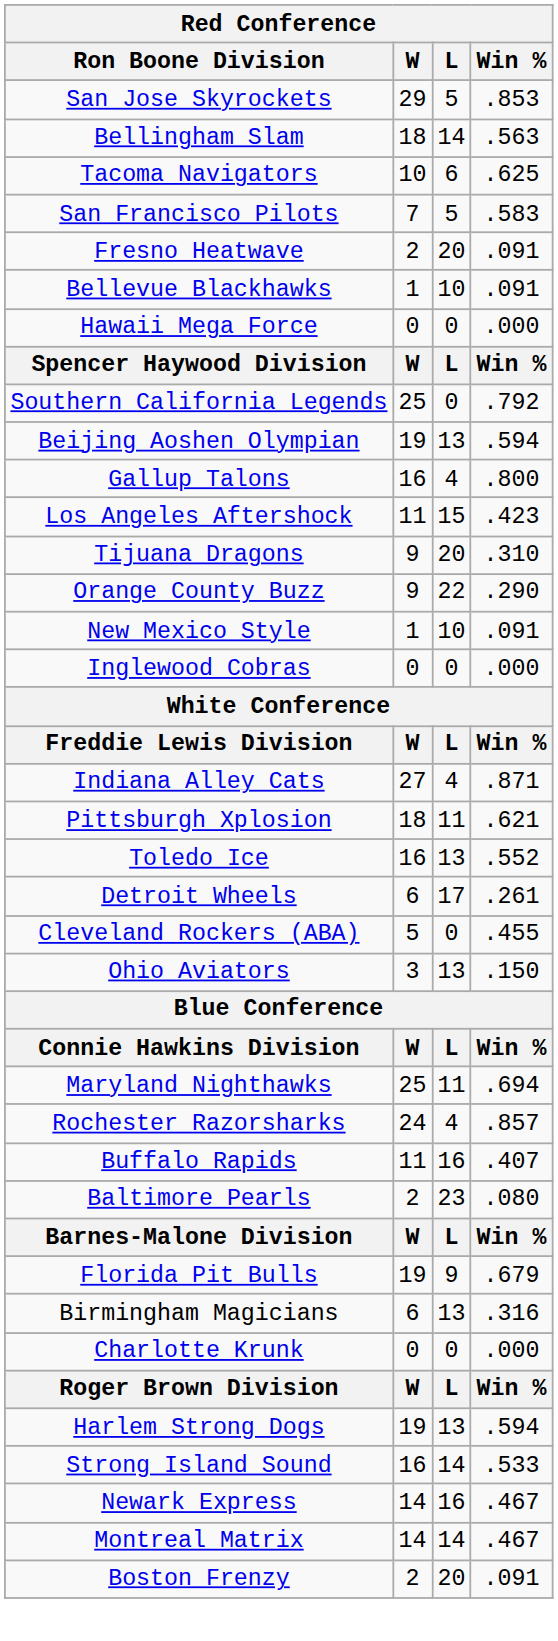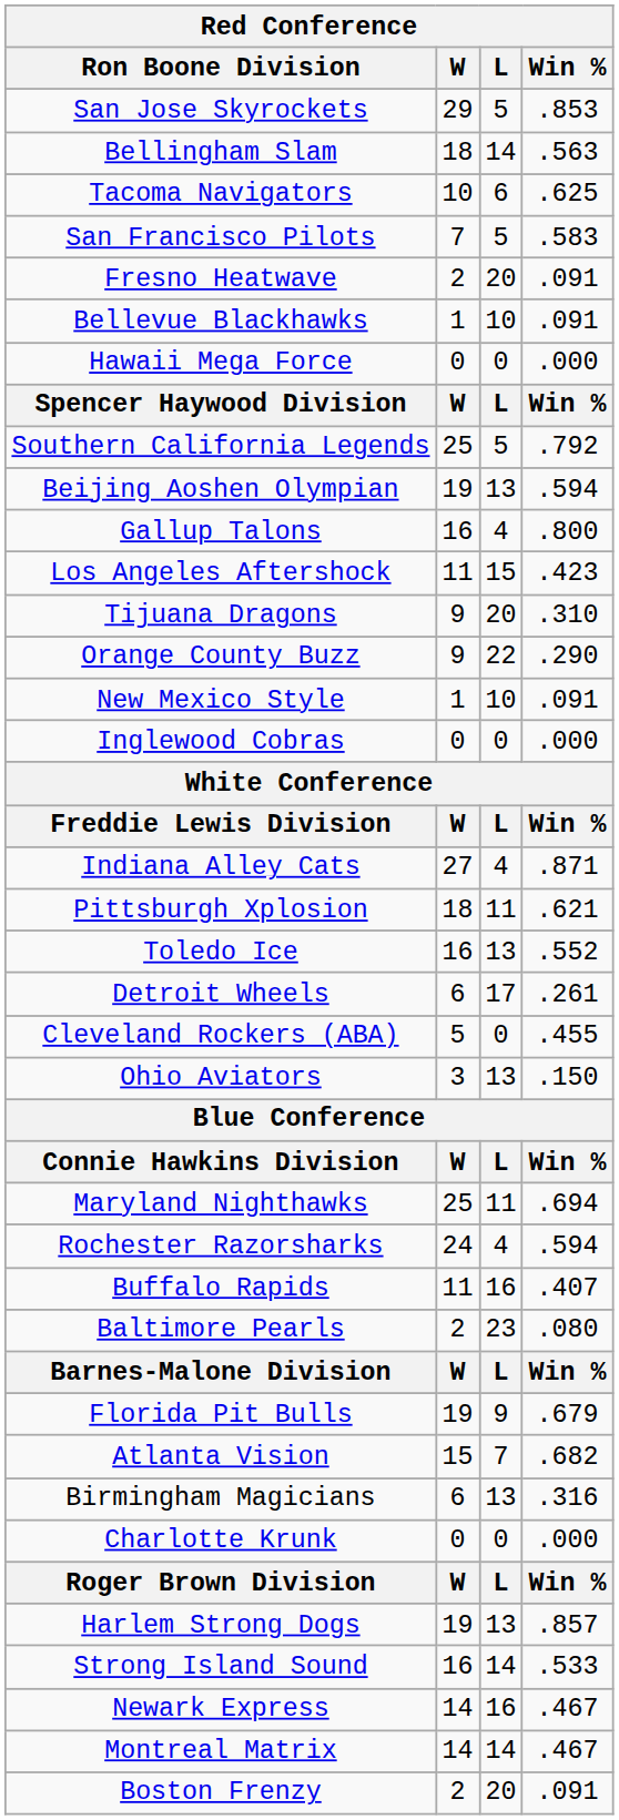Southern California Legends | L: 0 -> 5
Rochester Razorsharks | Win %: .857 -> .594
+ row: Atlanta Vision | 15 | 7 | .682
Harlem Strong Dogs | Win %: .594 -> .857
